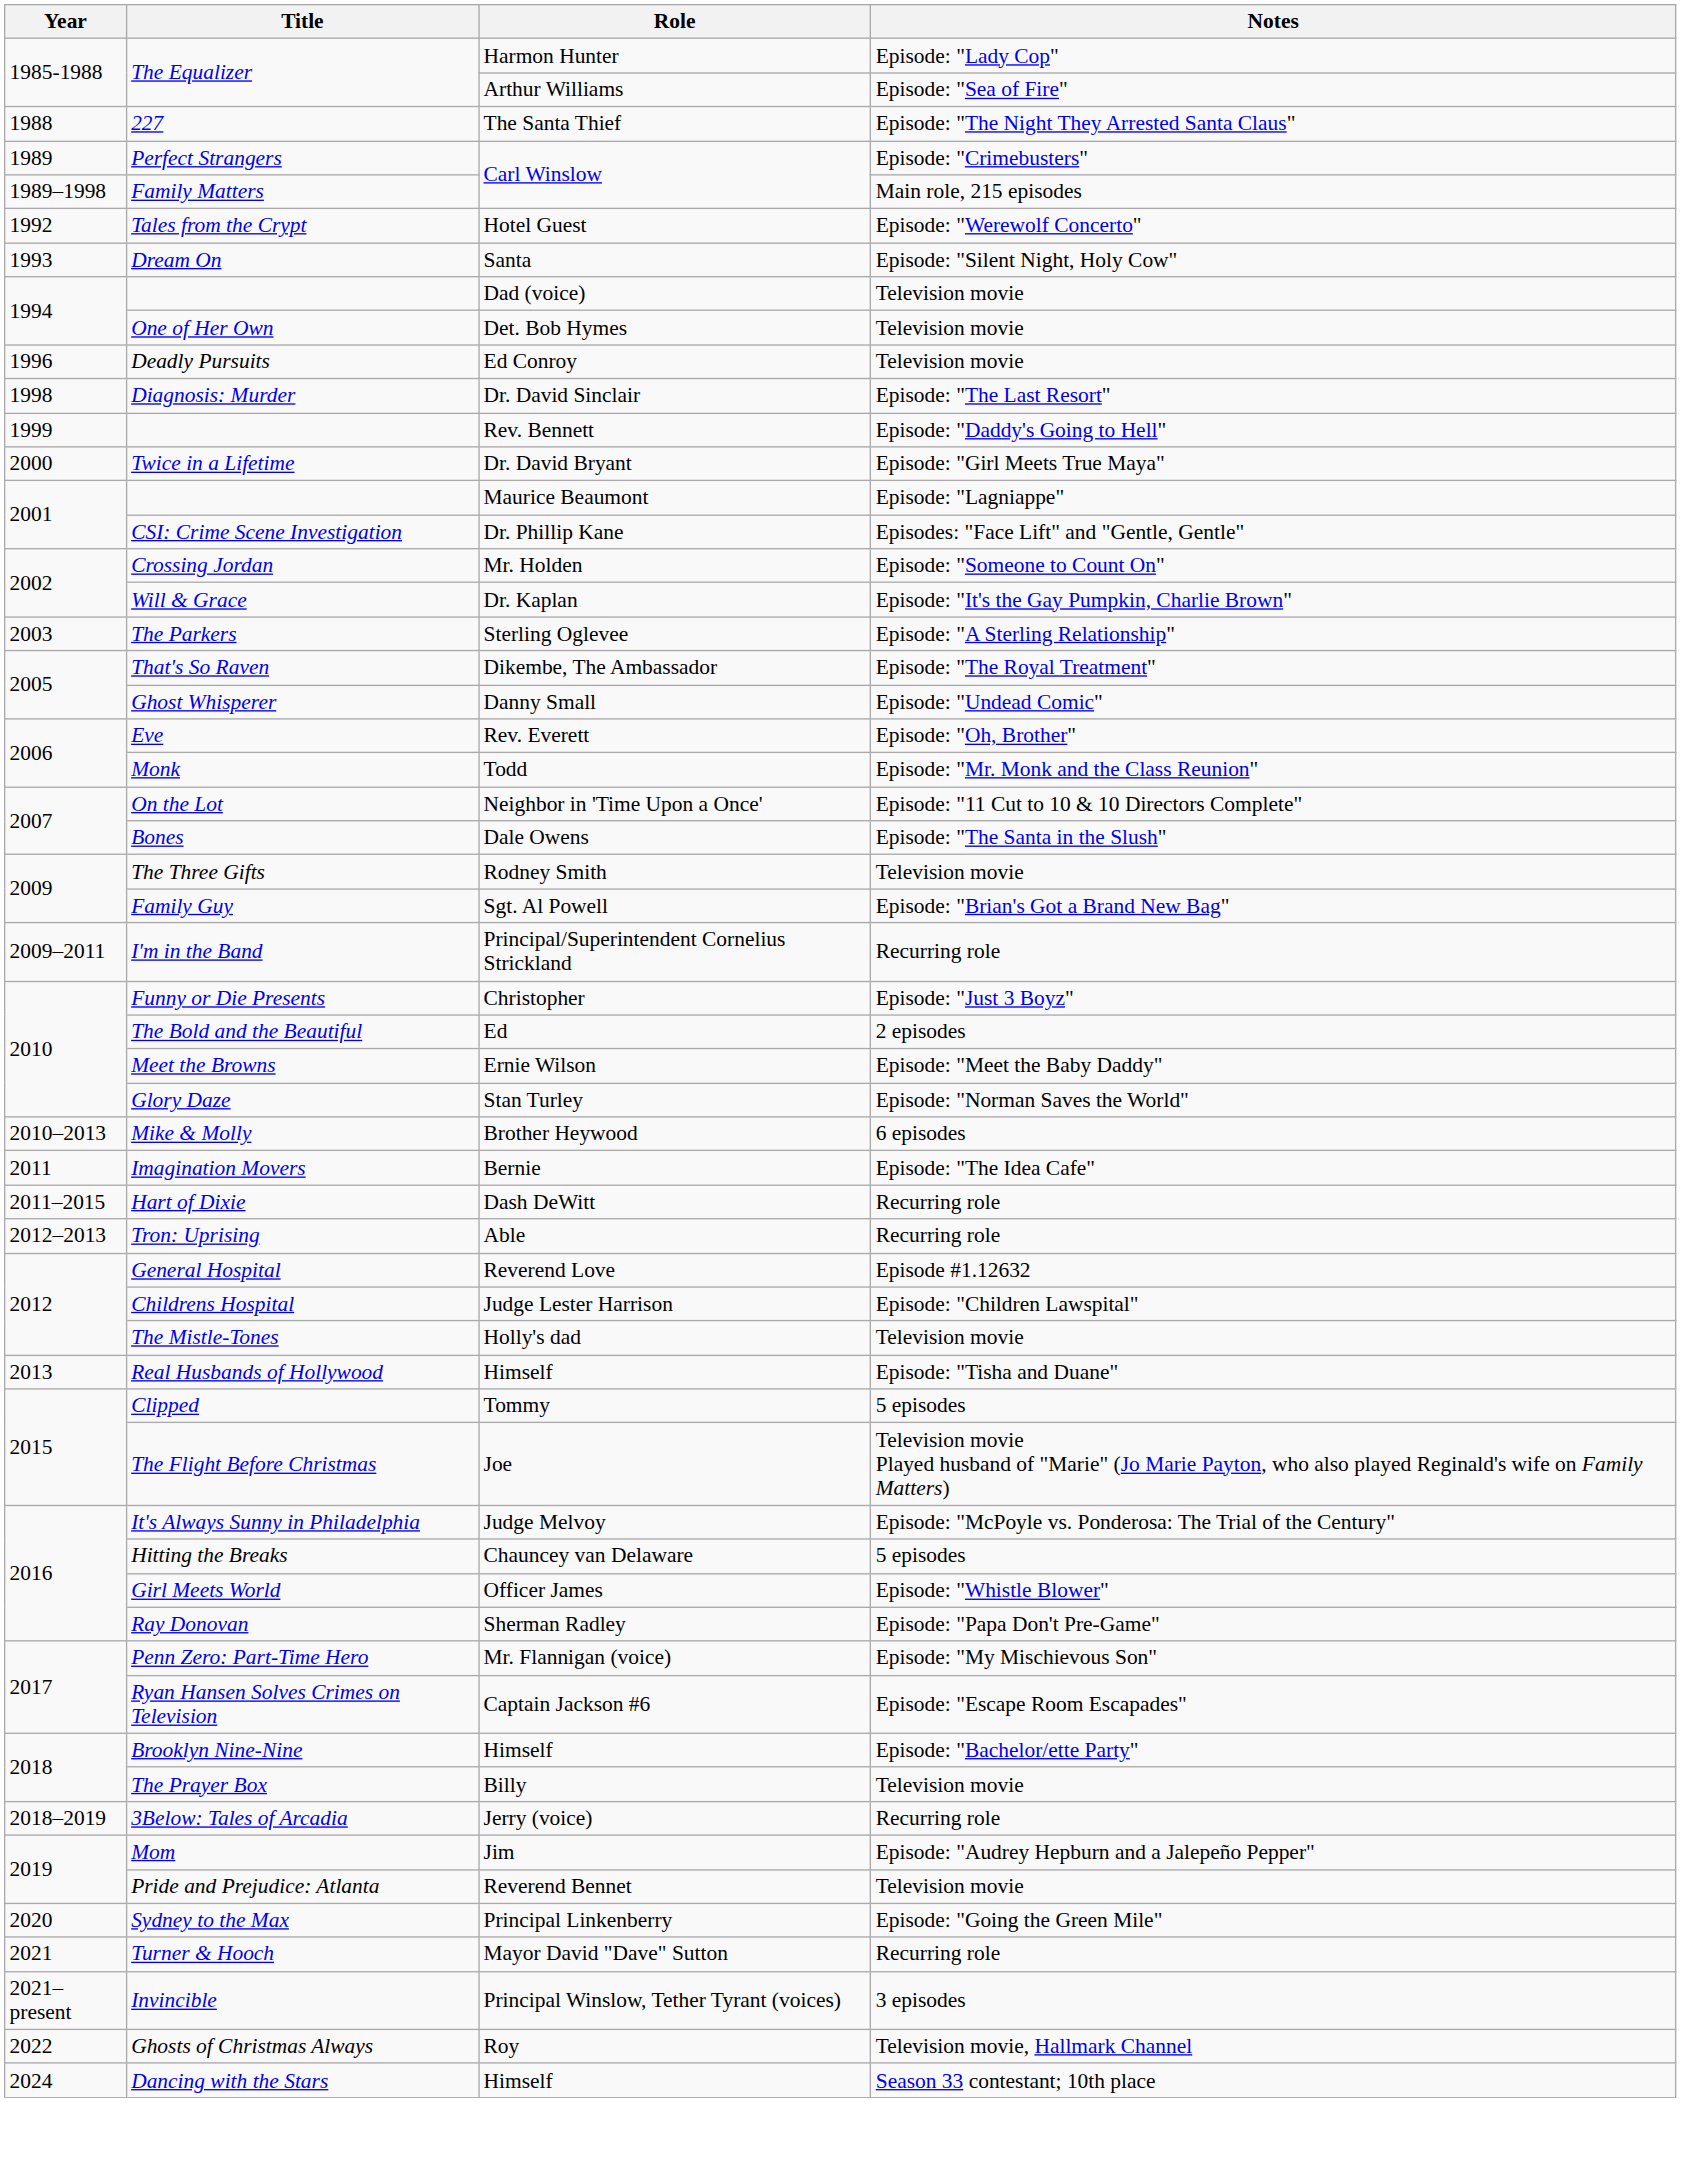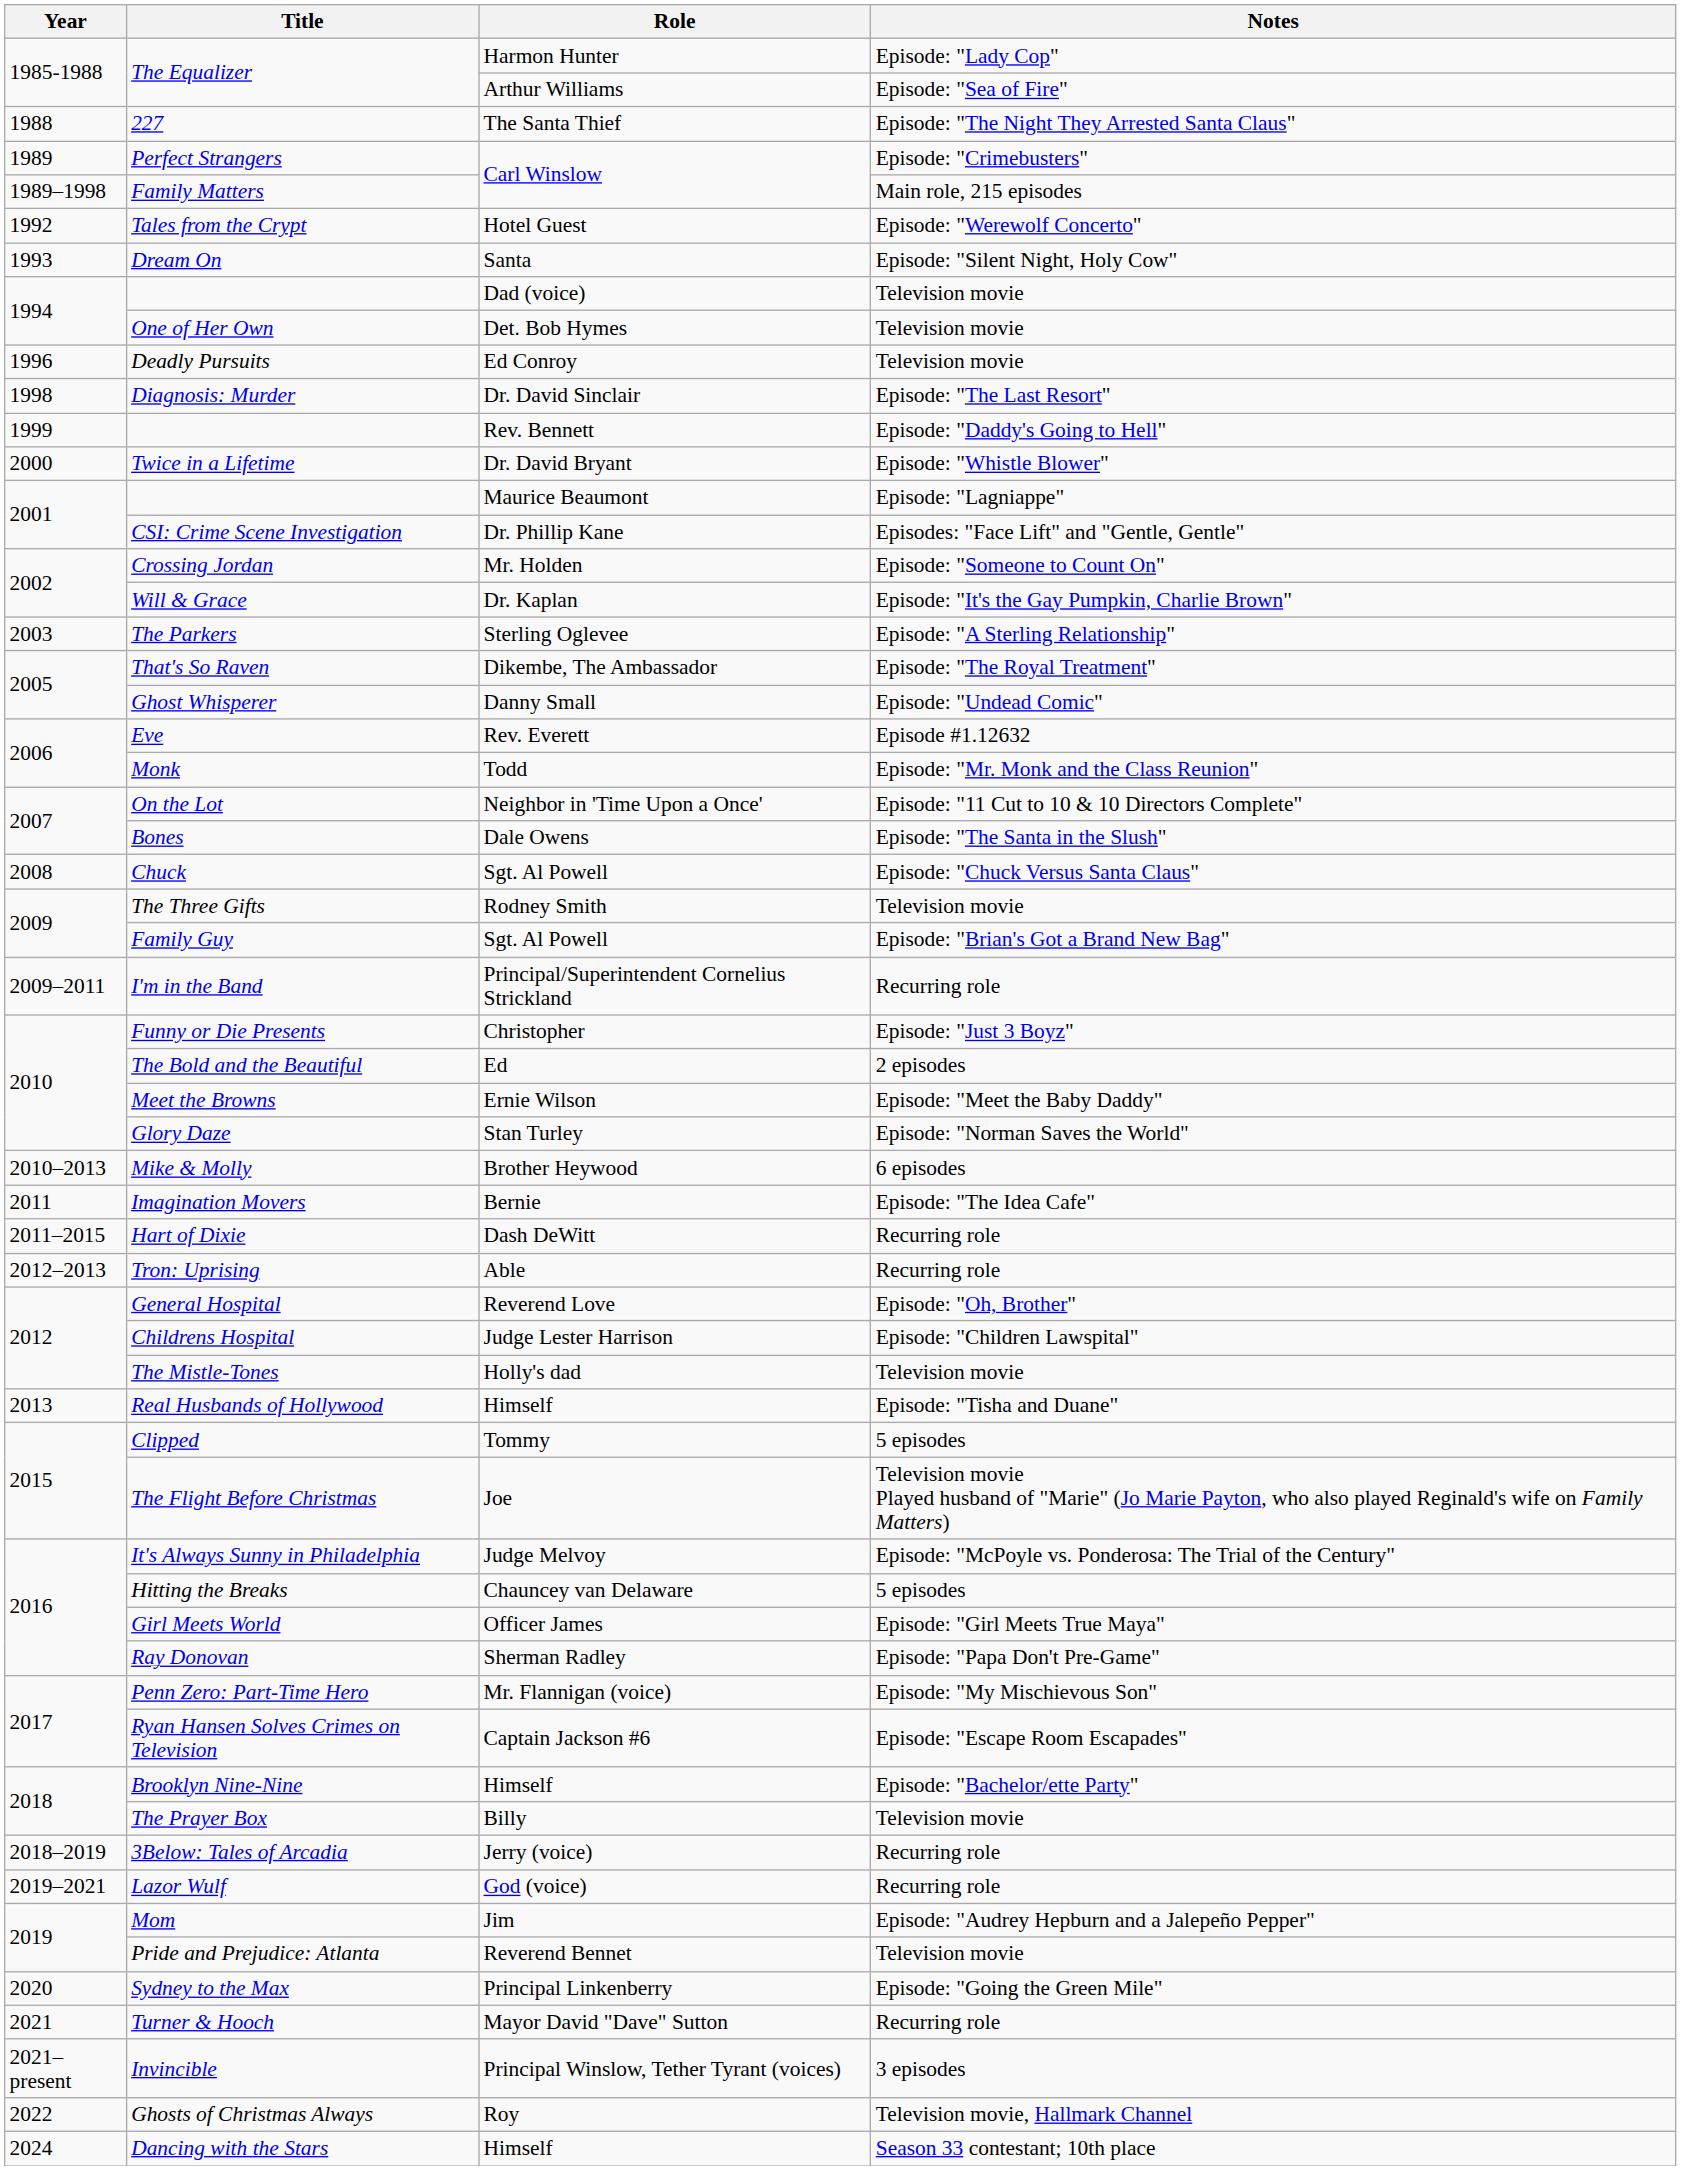Twice in a Lifetime | Notes: Episode: "Girl Meets True Maya" -> Episode: "Whistle Blower"
Eve | Notes: Episode: "Oh, Brother" -> Episode #1.12632
+ row: 2008 | Chuck | Sgt. Al Powell | Episode: "Chuck Versus Santa Claus"
General Hospital | Notes: Episode #1.12632 -> Episode: "Oh, Brother"
Girl Meets World | Notes: Episode: "Whistle Blower" -> Episode: "Girl Meets True Maya"
+ row: 2019–2021 | Lazor Wulf | God (voice) | Recurring role
